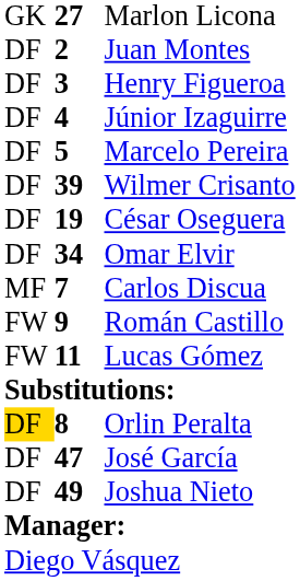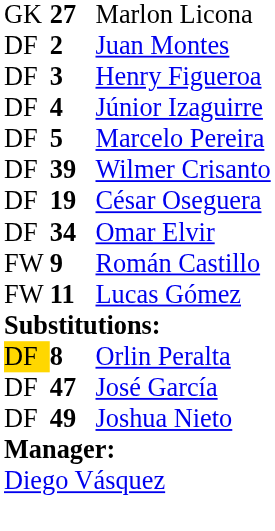- row: MF | 7 | Carlos Discua
